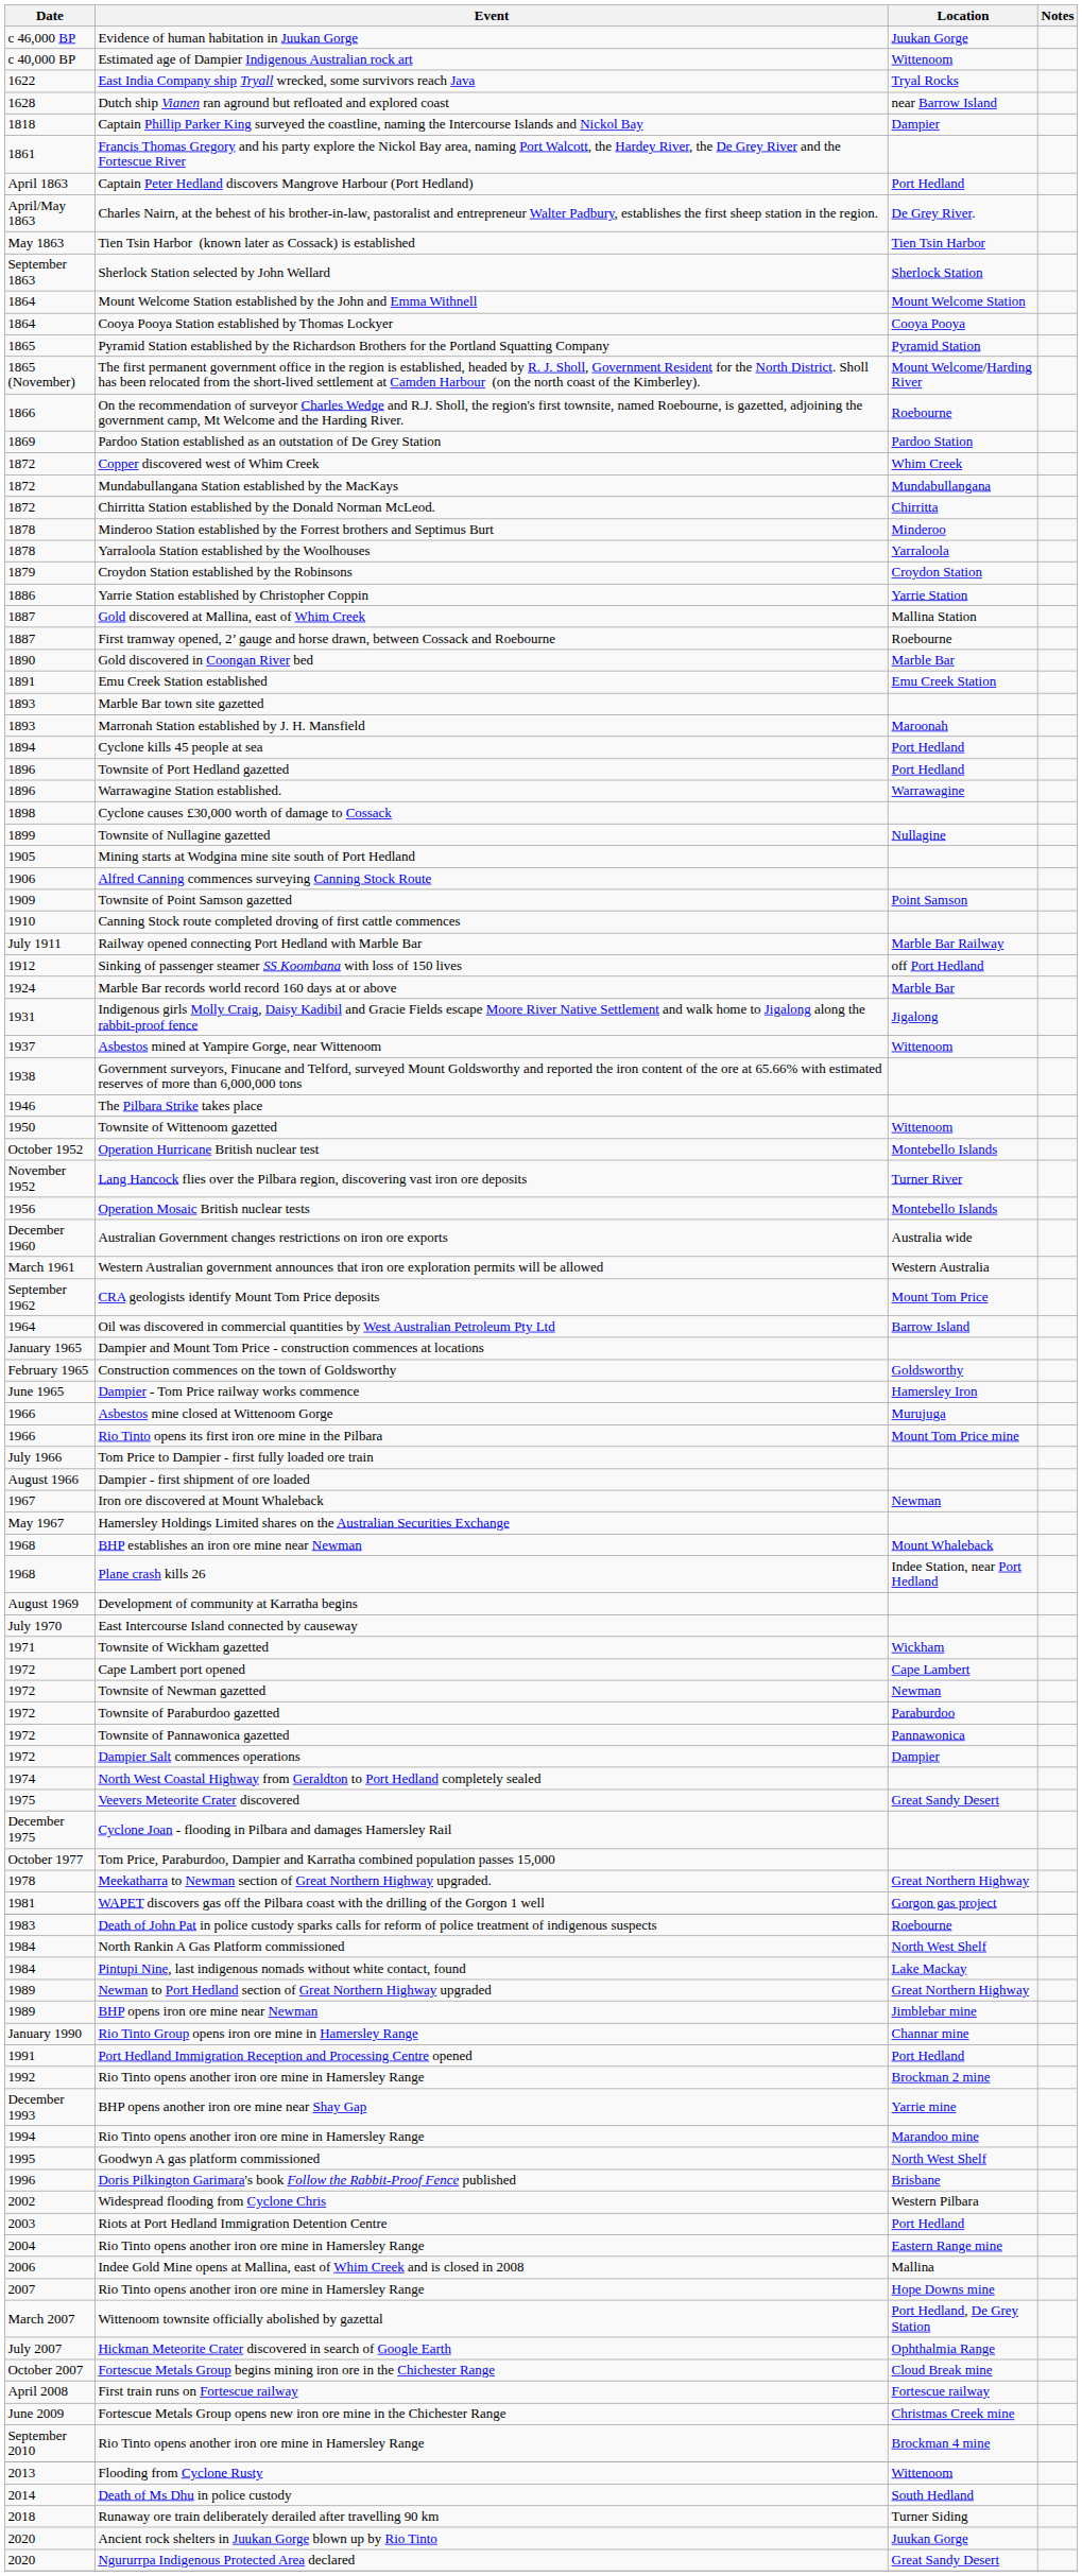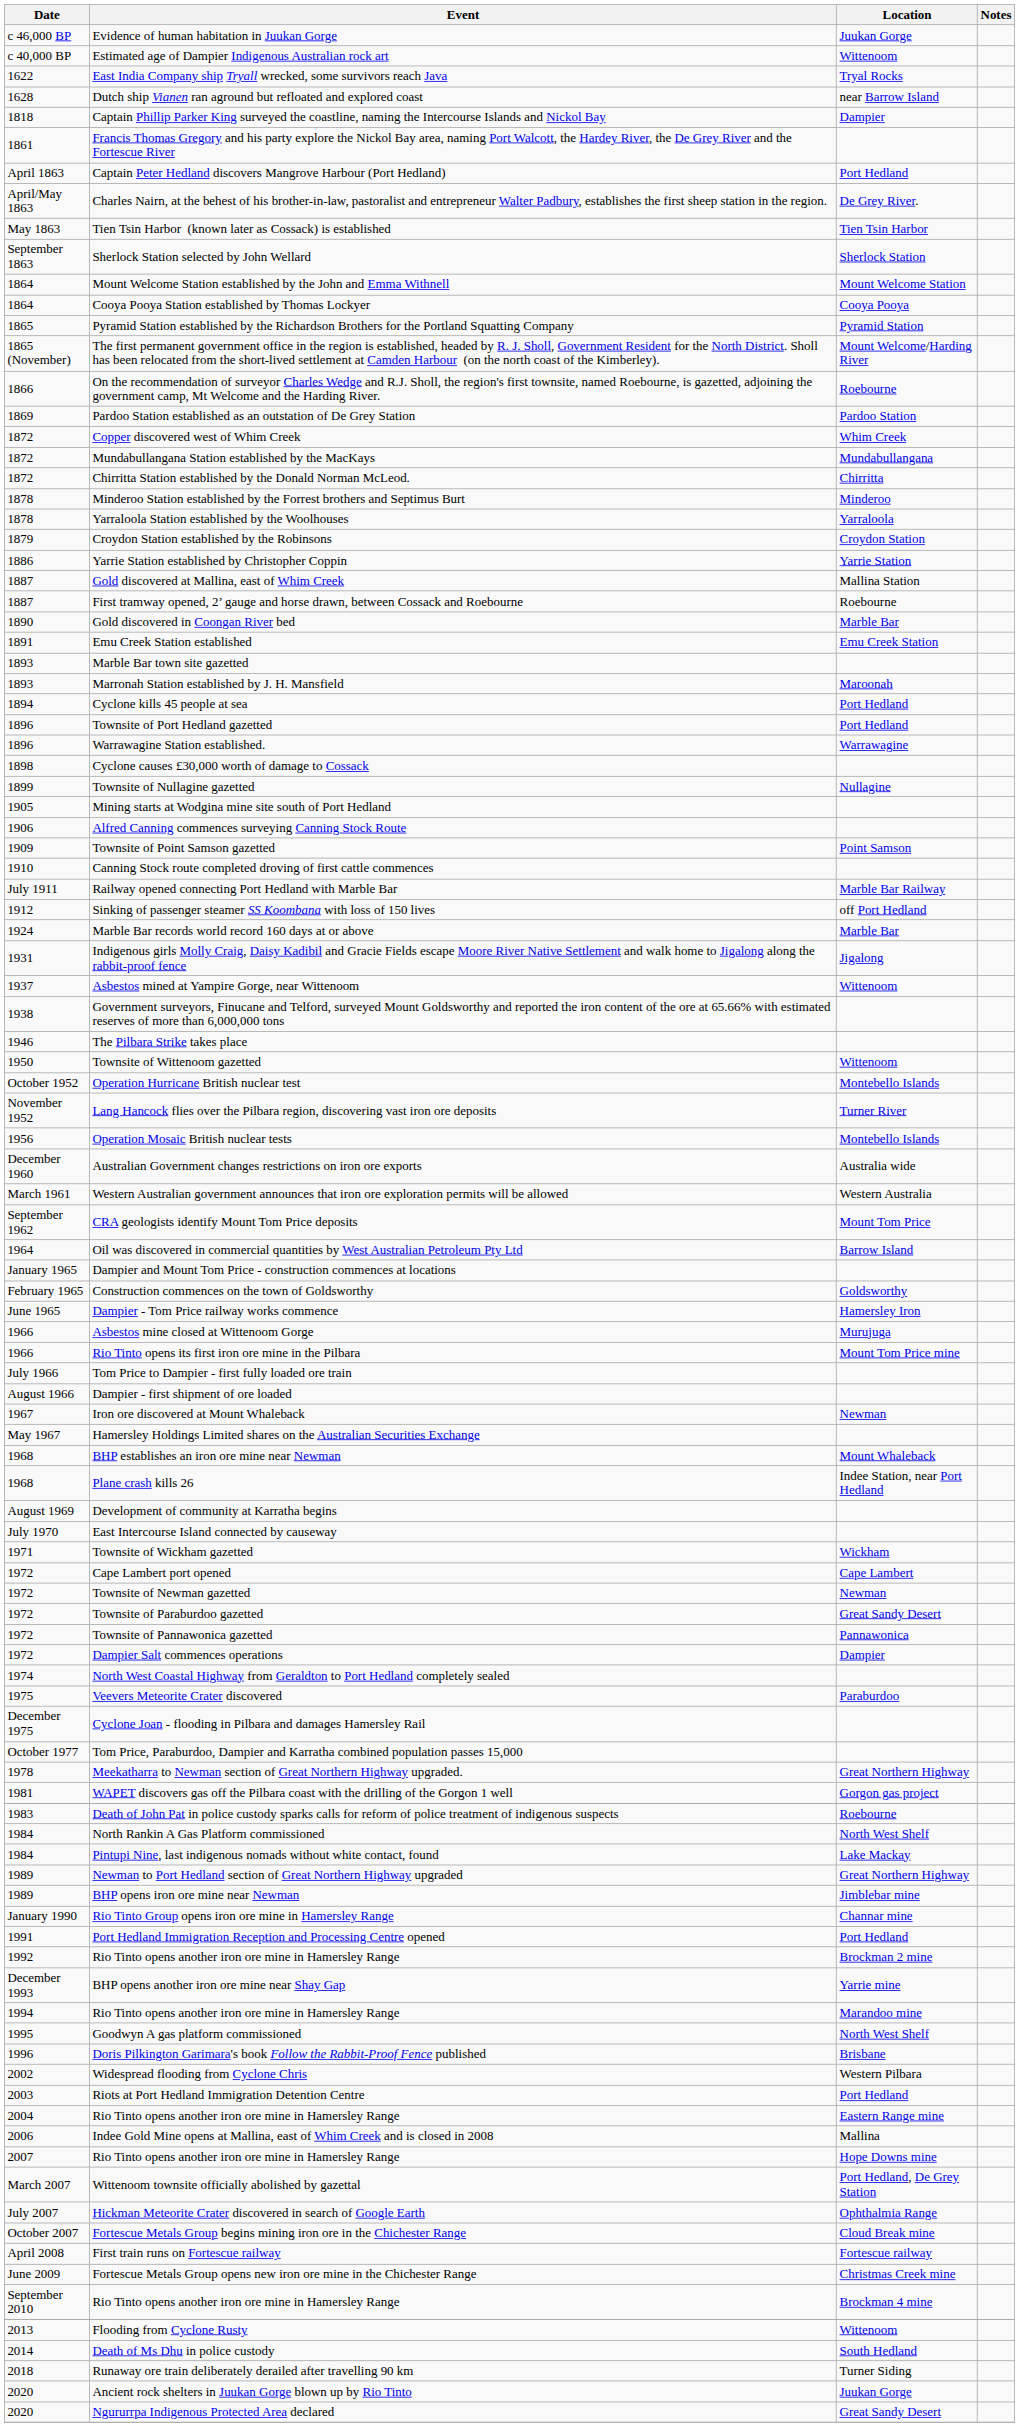Townsite of Paraburdoo gazetted | Location: Paraburdoo -> Great Sandy Desert
Veevers Meteorite Crater discovered | Location: Great Sandy Desert -> Paraburdoo
